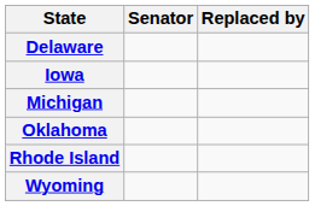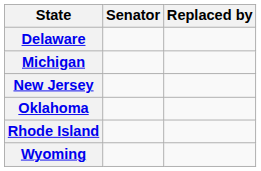- row: Iowa
+ row: New Jersey
